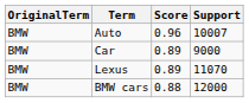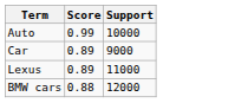- column: OriginalTerm | BMW | BMW | BMW | BMW
Auto | Score: 0.96 -> 0.99
Auto | Support: 10007 -> 10000
Lexus | Support: 11070 -> 11000
